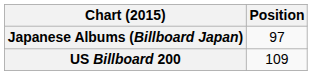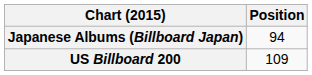Japanese Albums (Billboard Japan) | Position: 97 -> 94
